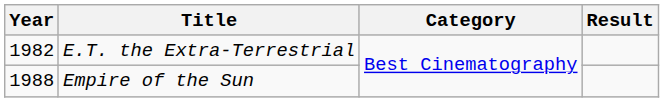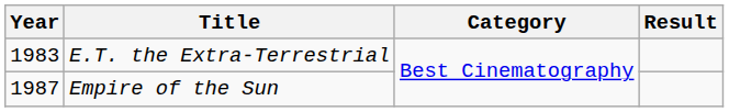E.T. the Extra-Terrestrial | Year: 1982 -> 1983
Empire of the Sun | Year: 1988 -> 1987
